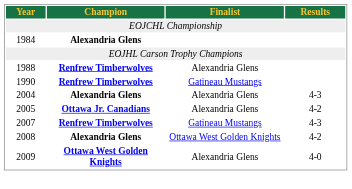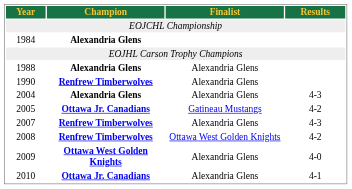1988 | Champion: Renfrew Timberwolves -> Alexandria Glens
1990 | Finalist: Gatineau Mustangs -> Alexandria Glens
2005 | Finalist: Alexandria Glens -> Gatineau Mustangs
2007 | Finalist: Gatineau Mustangs -> Alexandria Glens
2008 | Champion: Alexandria Glens -> Renfrew Timberwolves
+ row: 2010 | Ottawa Jr. Canadians | Alexandria Glens | 4-1
